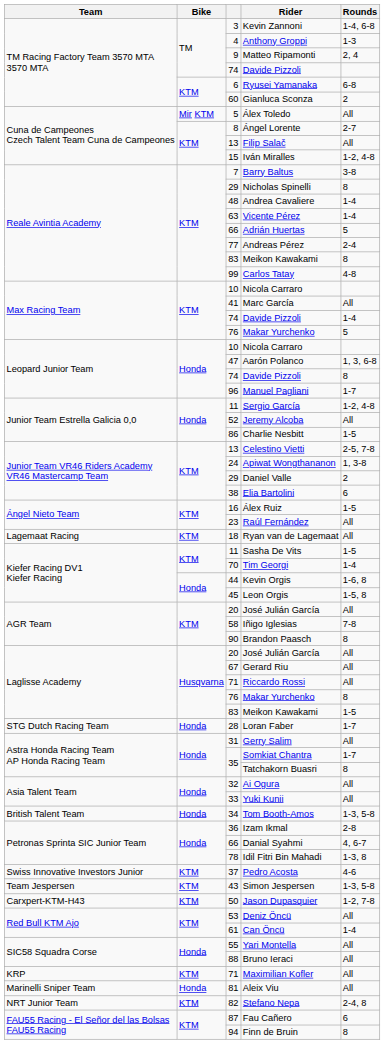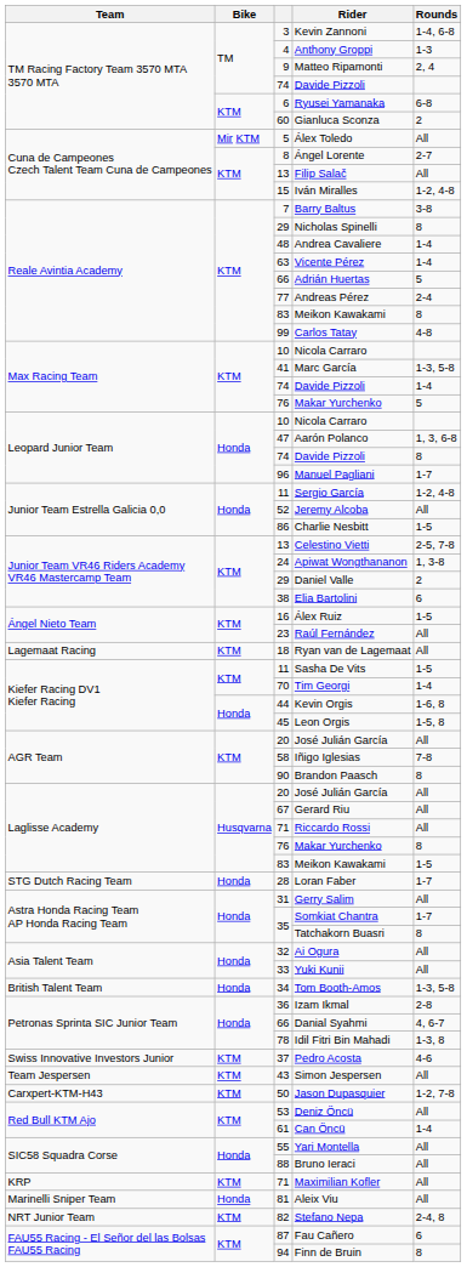Marc García | Rounds: All -> 1-3, 5-8
Simon Jespersen | Rounds: 1-3, 5-8 -> All
